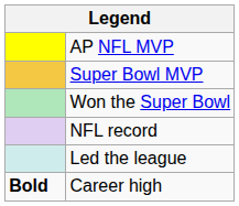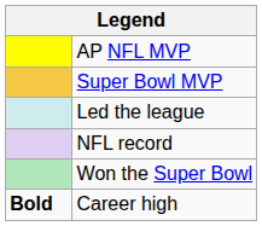rows swapped: Won the Super Bowl <-> Led the league
